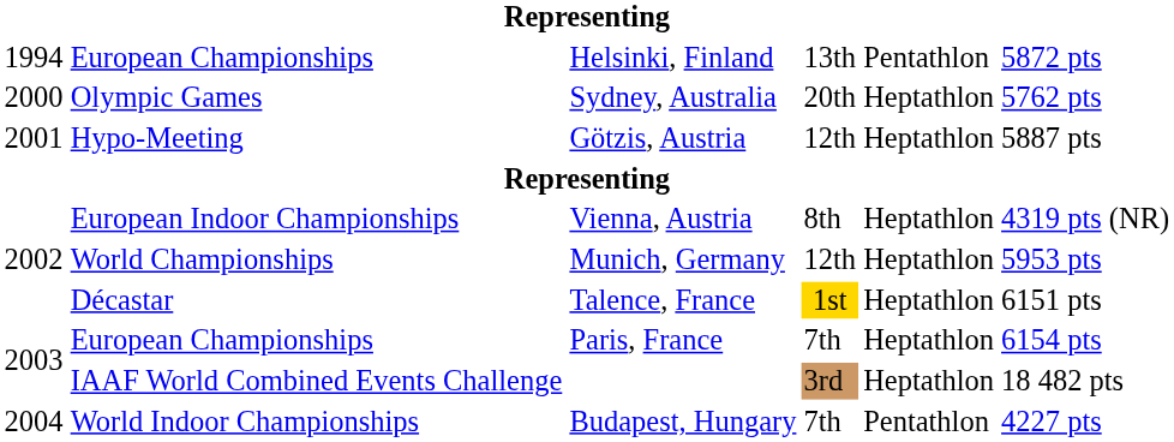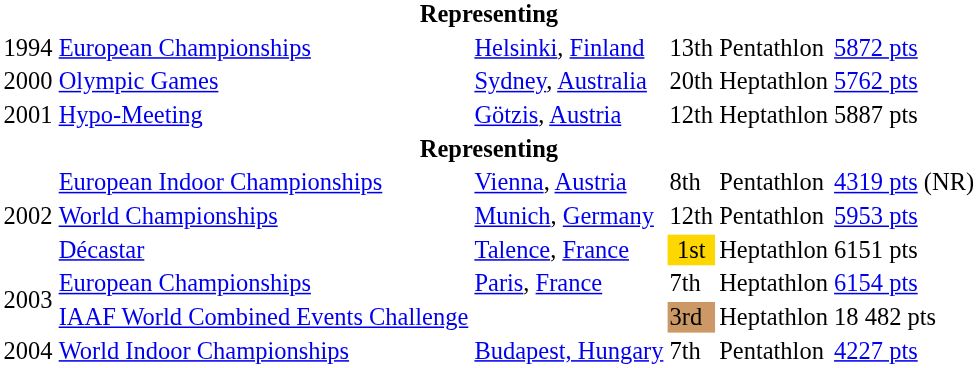Vienna, Austria | column 5: Heptathlon -> Pentathlon
Munich, Germany | column 5: Heptathlon -> Pentathlon
